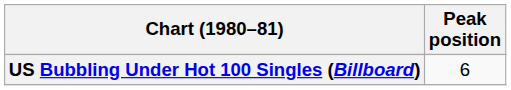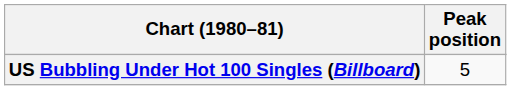US Bubbling Under Hot 100 Singles (Billboard) | Peak position: 6 -> 5
